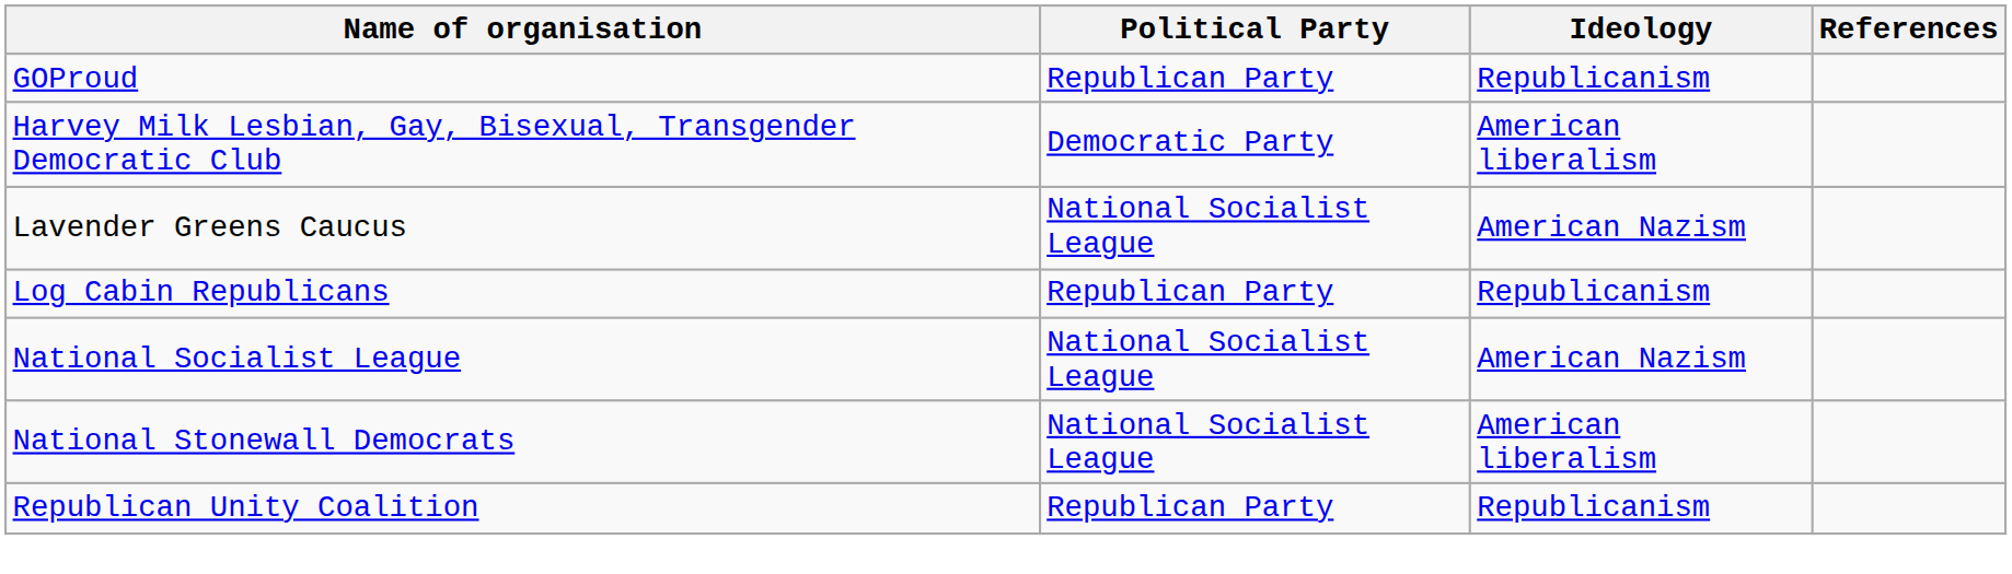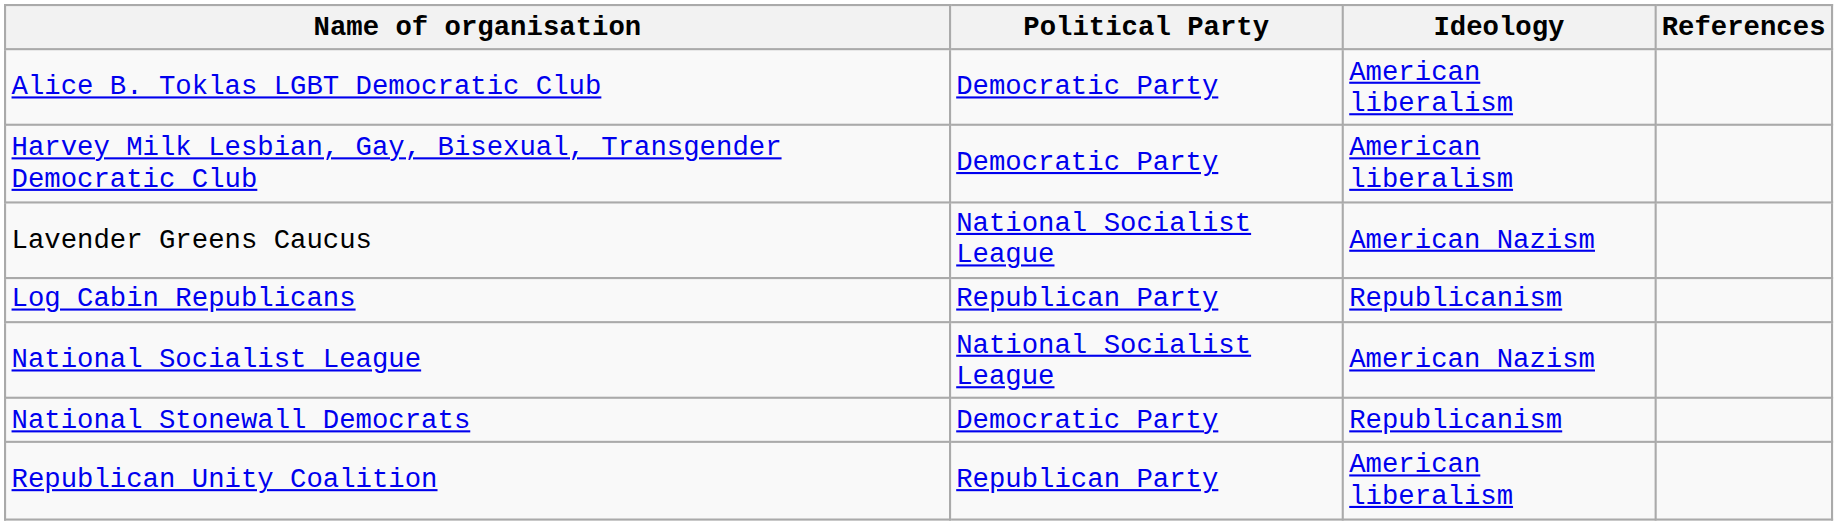+ row: Alice B. Toklas LGBT Democratic Club | Democratic Party | American liberalism
- row: GOProud | Republican Party | Republicanism
National Stonewall Democrats | Political Party: National Socialist League -> Democratic Party
National Stonewall Democrats | Ideology: American liberalism -> Republicanism
Republican Unity Coalition | Ideology: Republicanism -> American liberalism
